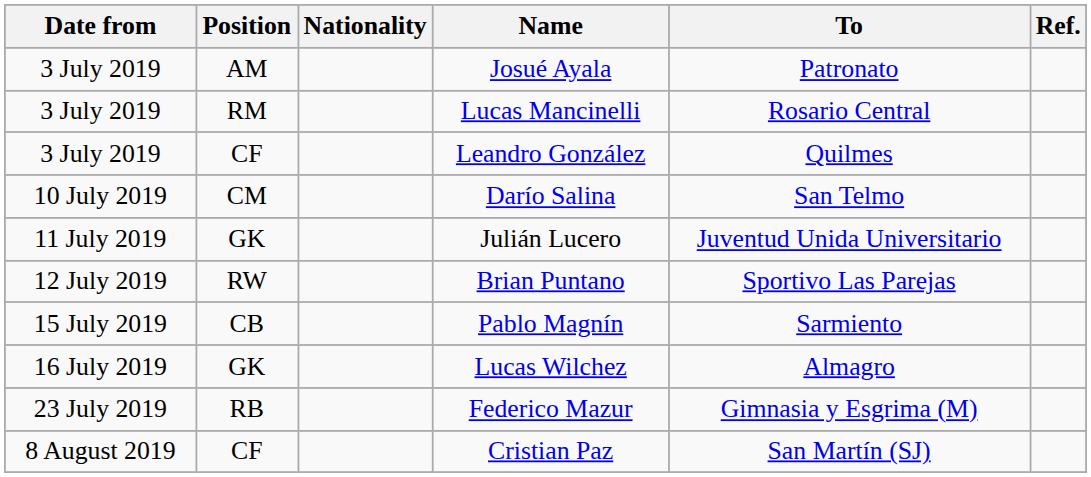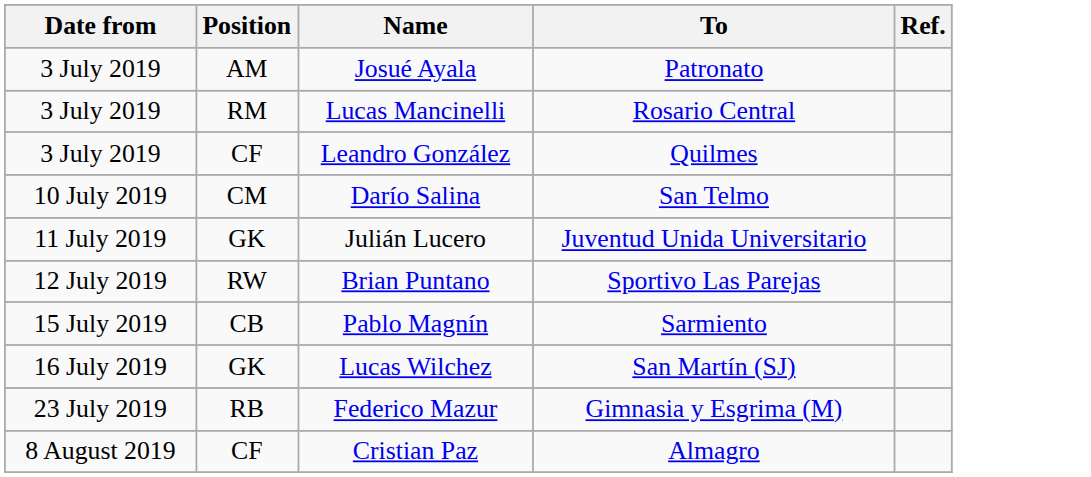- column: Nationality
Lucas Wilchez | To: Almagro -> San Martín (SJ)
Cristian Paz | To: San Martín (SJ) -> Almagro
